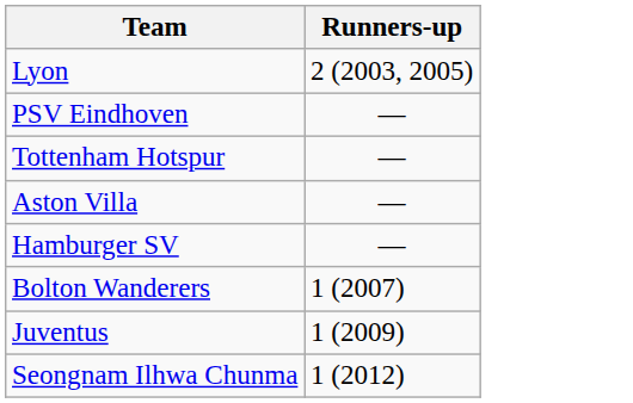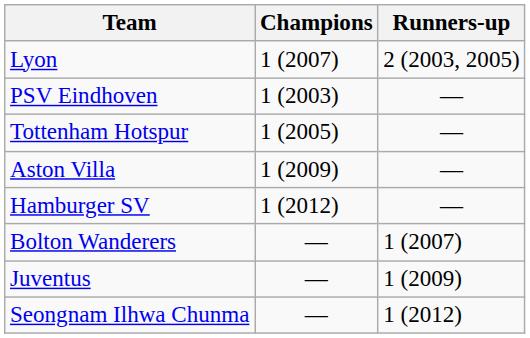+ column: Champions | 1 (2007) | 1 (2003) | 1 (2005) | 1 (2009) | 1 (2012) | — | — | —
